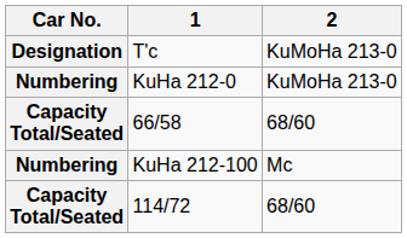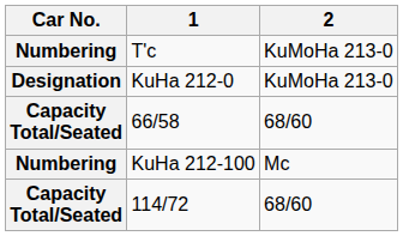T'c | Car No.: Designation -> Numbering
KuHa 212-0 | Car No.: Numbering -> Designation
